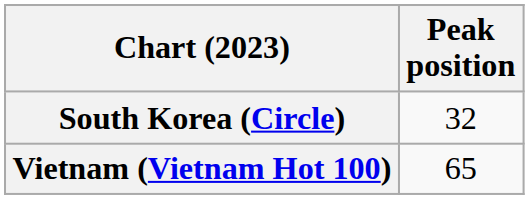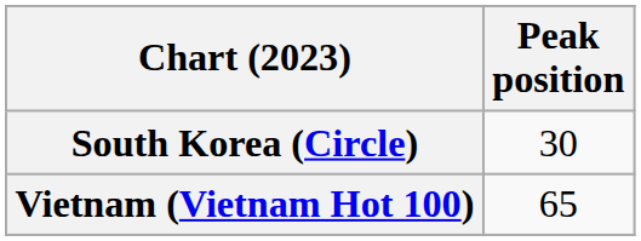South Korea (Circle) | Peak position: 32 -> 30
